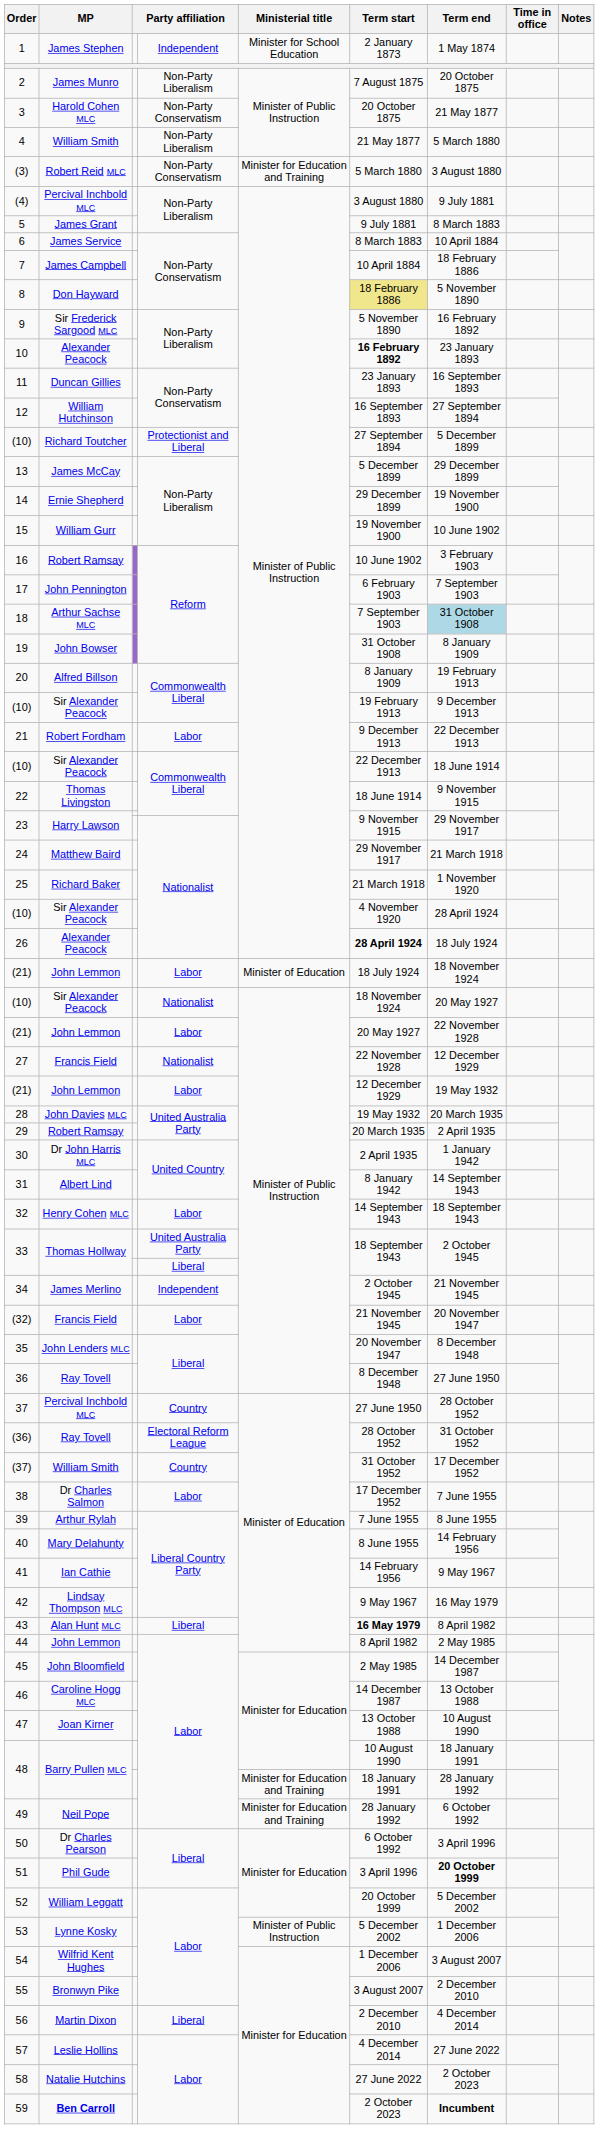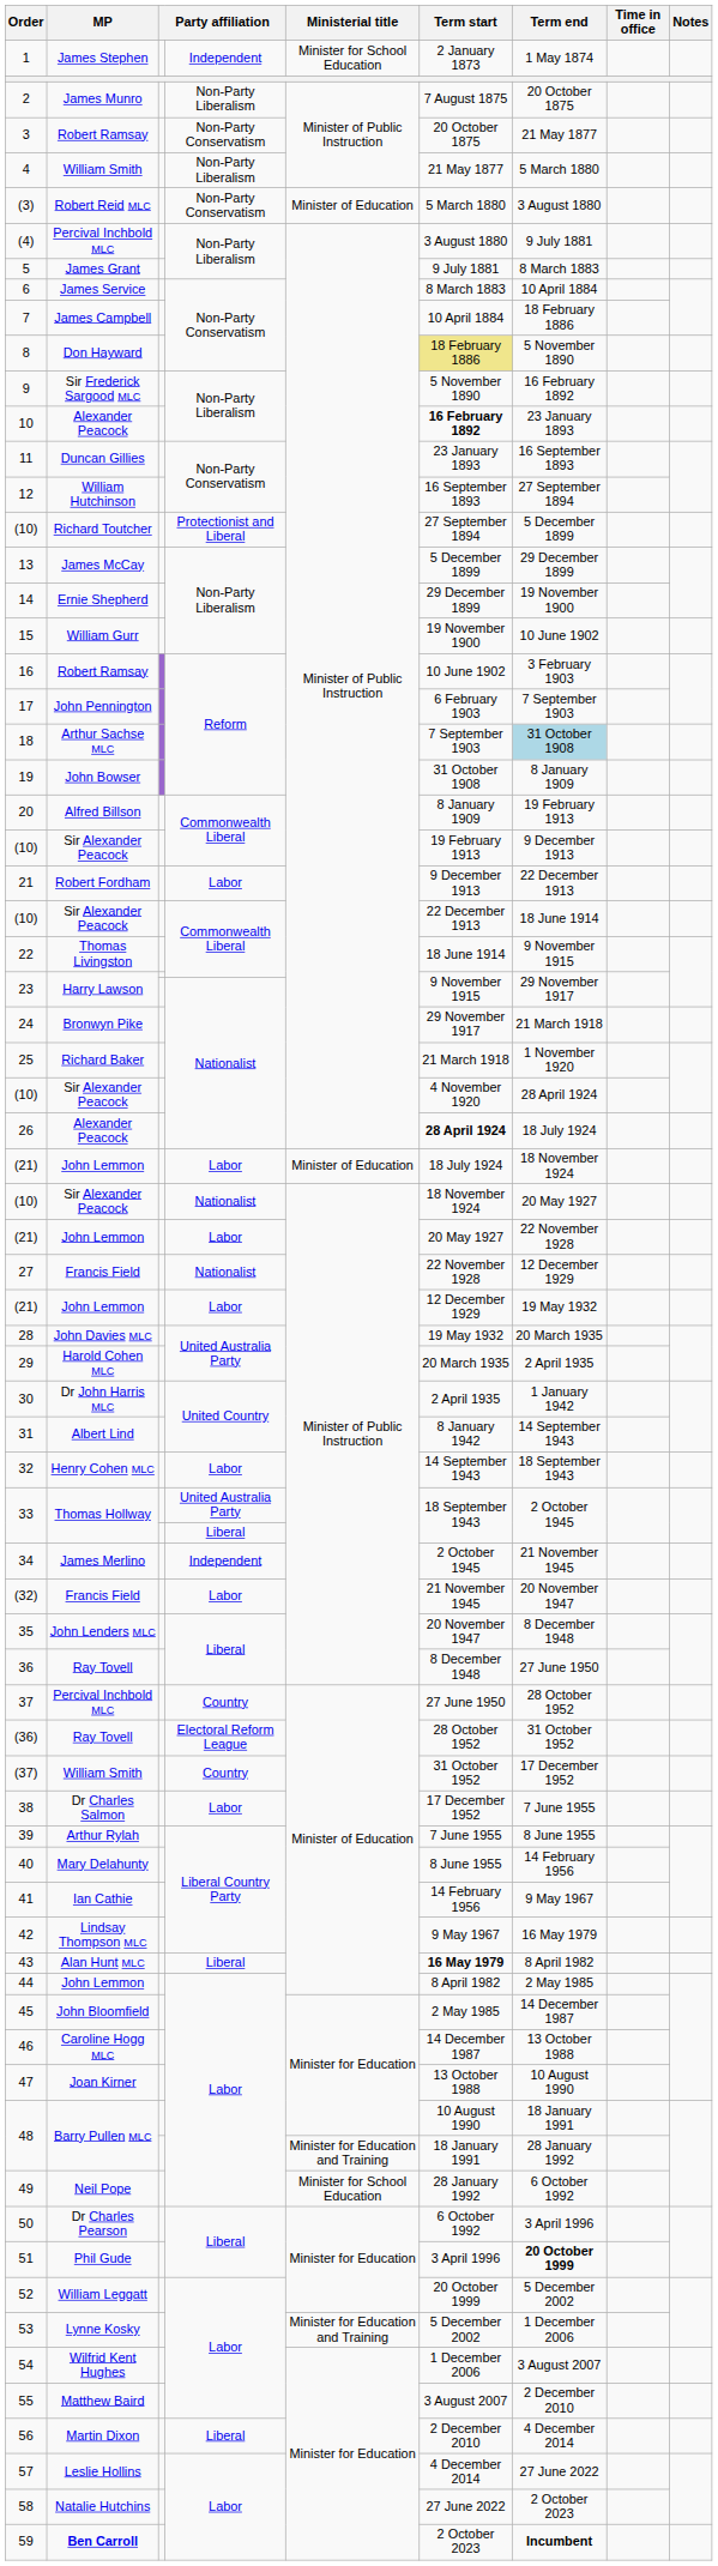3 | MP: Harold Cohen MLC -> Robert Ramsay
(3) | Ministerial title: Minister for Education and Training -> Minister of Education
24 | MP: Matthew Baird -> Bronwyn Pike
29 | MP: Robert Ramsay -> Harold Cohen MLC
49 | Ministerial title: Minister for Education and Training -> Minister for School Education
53 | Ministerial title: Minister of Public Instruction -> Minister for Education and Training
55 | MP: Bronwyn Pike -> Matthew Baird
